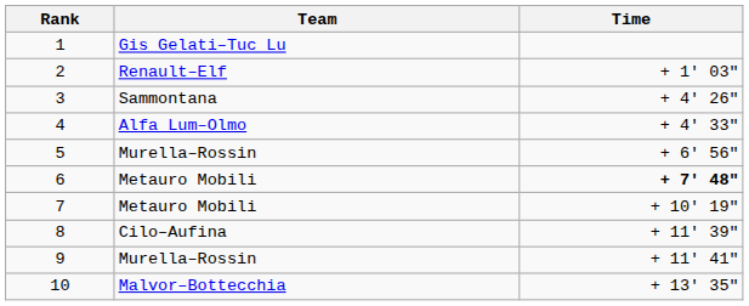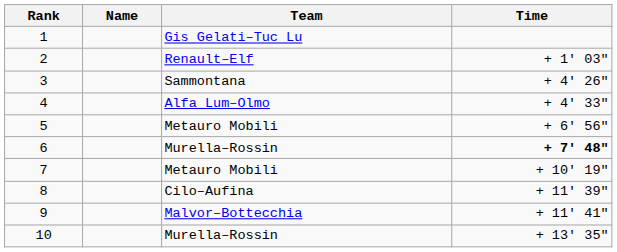+ column: Name
5 | Team: Murella–Rossin -> Metauro Mobili
6 | Team: Metauro Mobili -> Murella–Rossin
9 | Team: Murella–Rossin -> Malvor–Bottecchia
10 | Team: Malvor–Bottecchia -> Murella–Rossin
